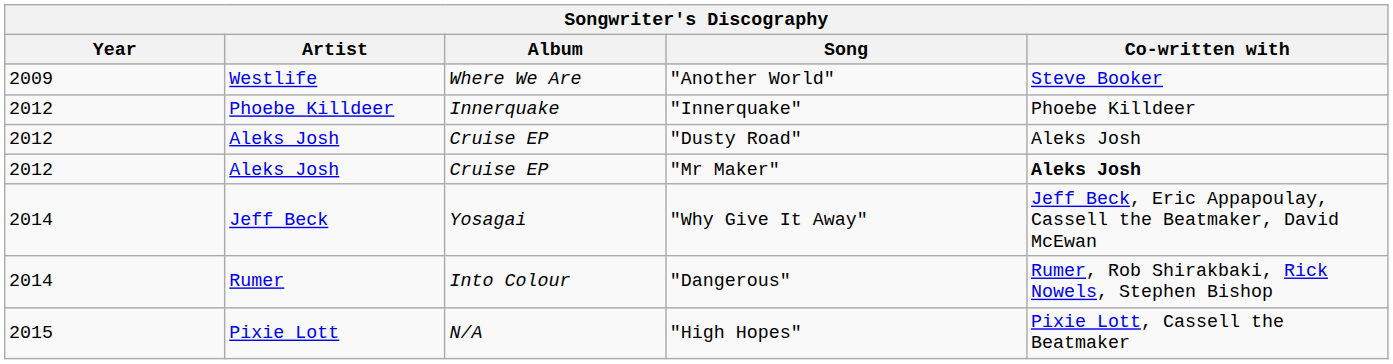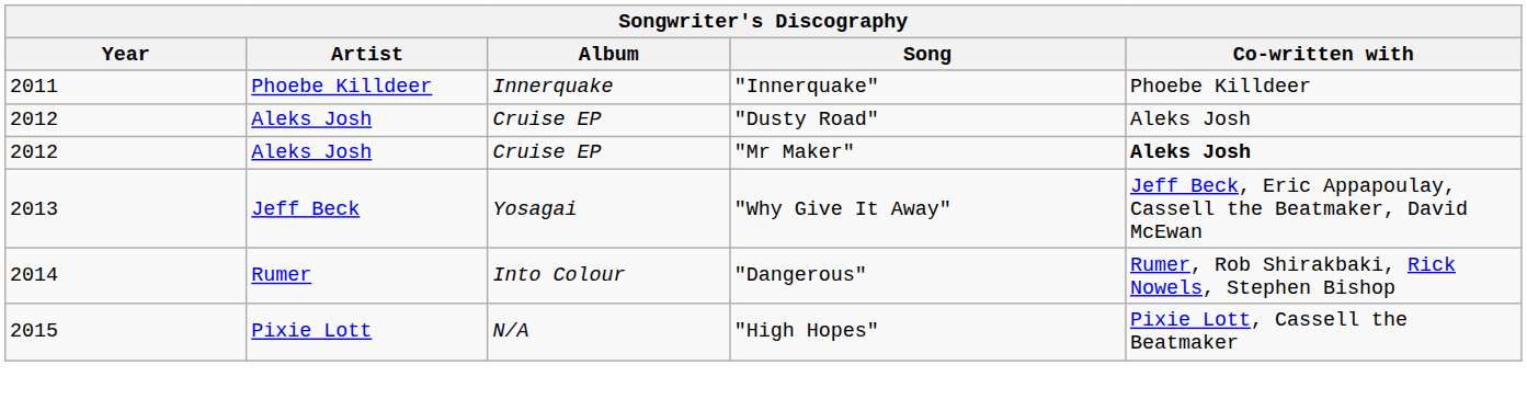- row: 2009 | Westlife | Where We Are | "Another World" | Steve Booker
"Innerquake" | Year: 2012 -> 2011
"Why Give It Away" | Year: 2014 -> 2013
